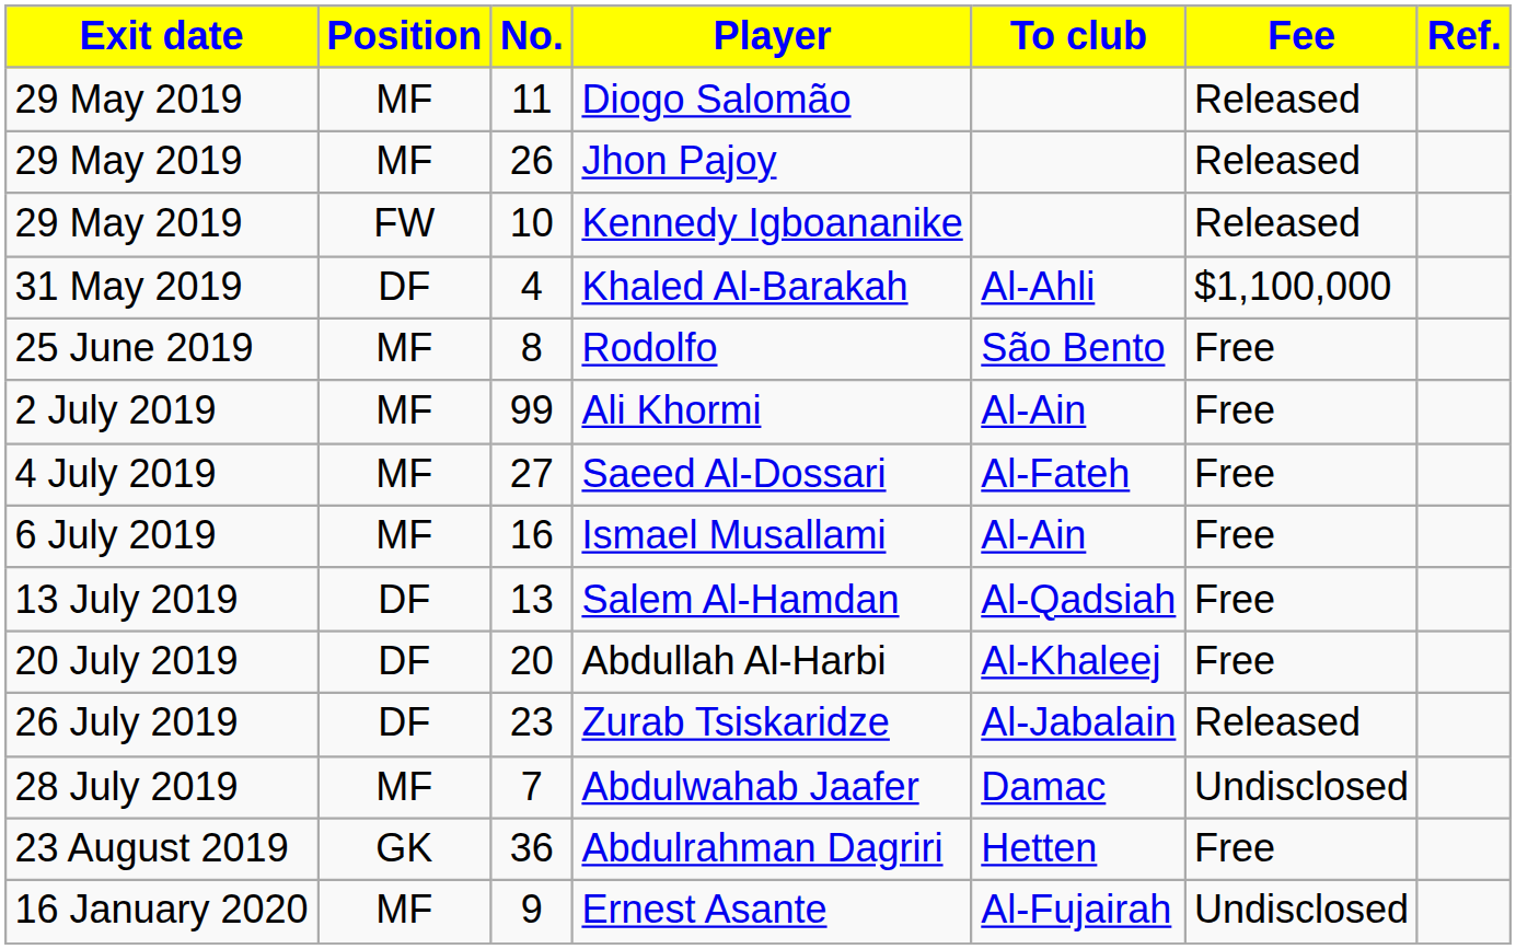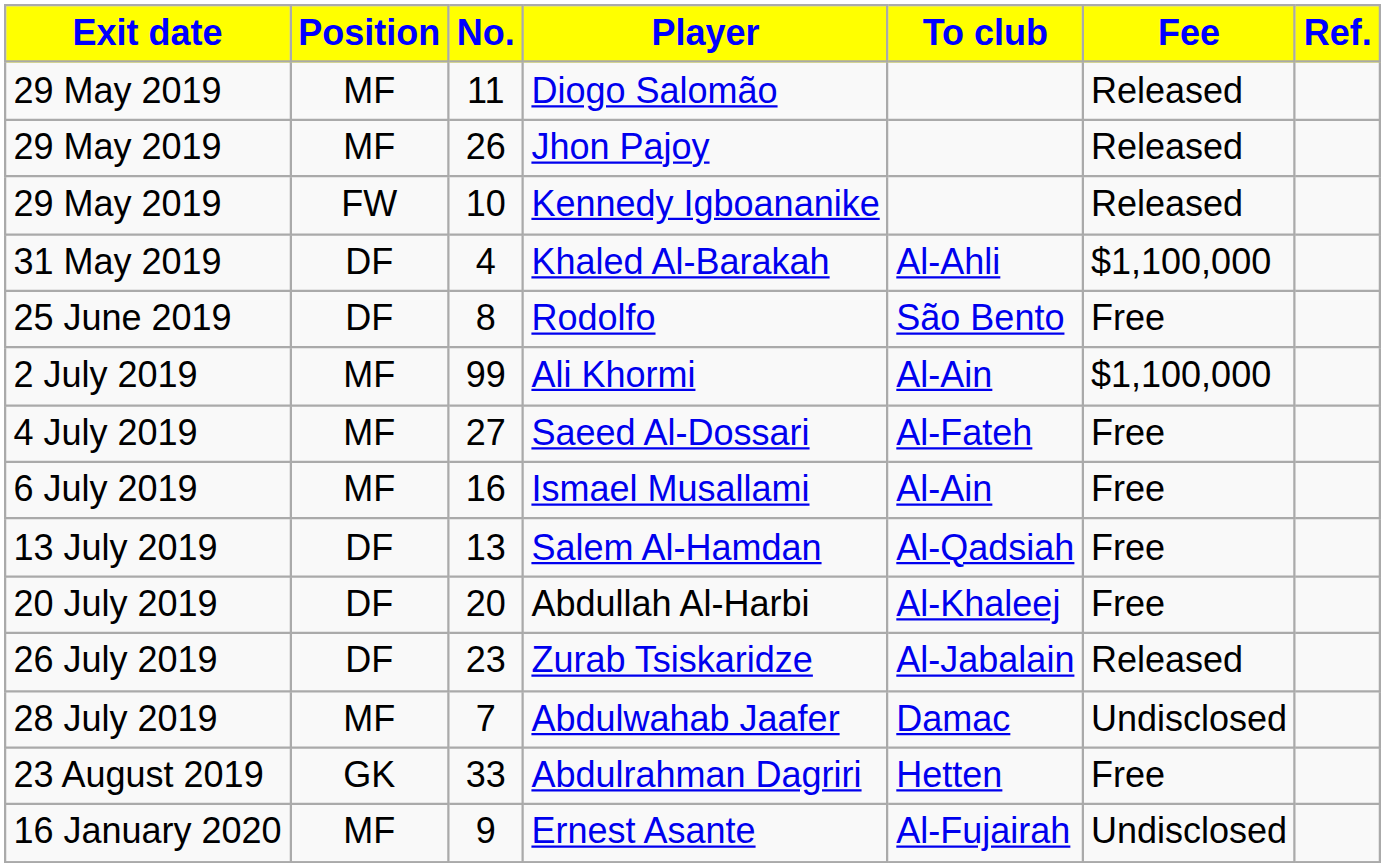Rodolfo | Position: MF -> DF
Ali Khormi | Fee: Free -> $1,100,000
Abdulrahman Dagriri | No.: 36 -> 33
